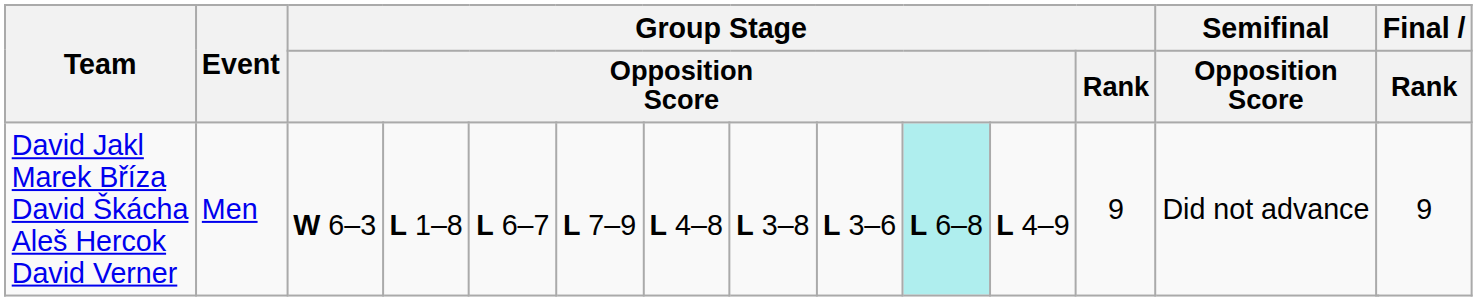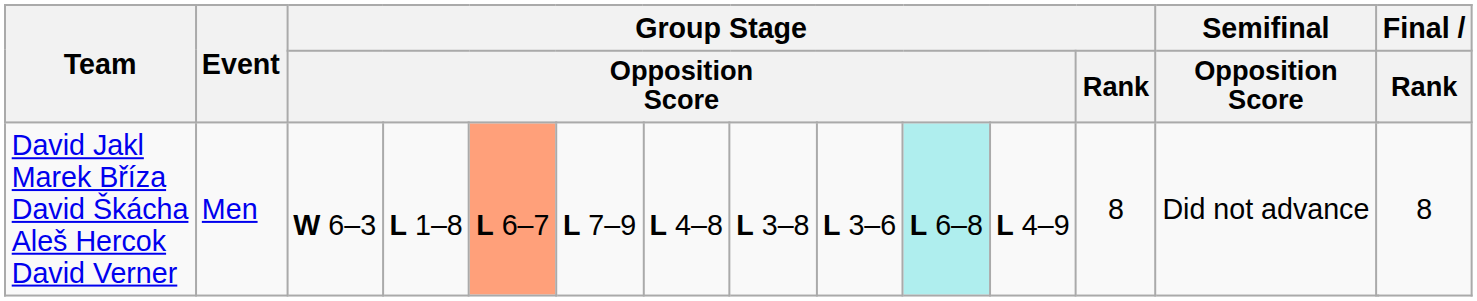David Jakl Marek Bříza David Škácha Aleš Hercok David Verner | column 5: no background -> lightsalmon background
David Jakl Marek Bříza David Škácha Aleš Hercok David Verner | Group Stage / Rank: 9 -> 8
David Jakl Marek Bříza David Škácha Aleš Hercok David Verner | Final / Rank: 9 -> 8
